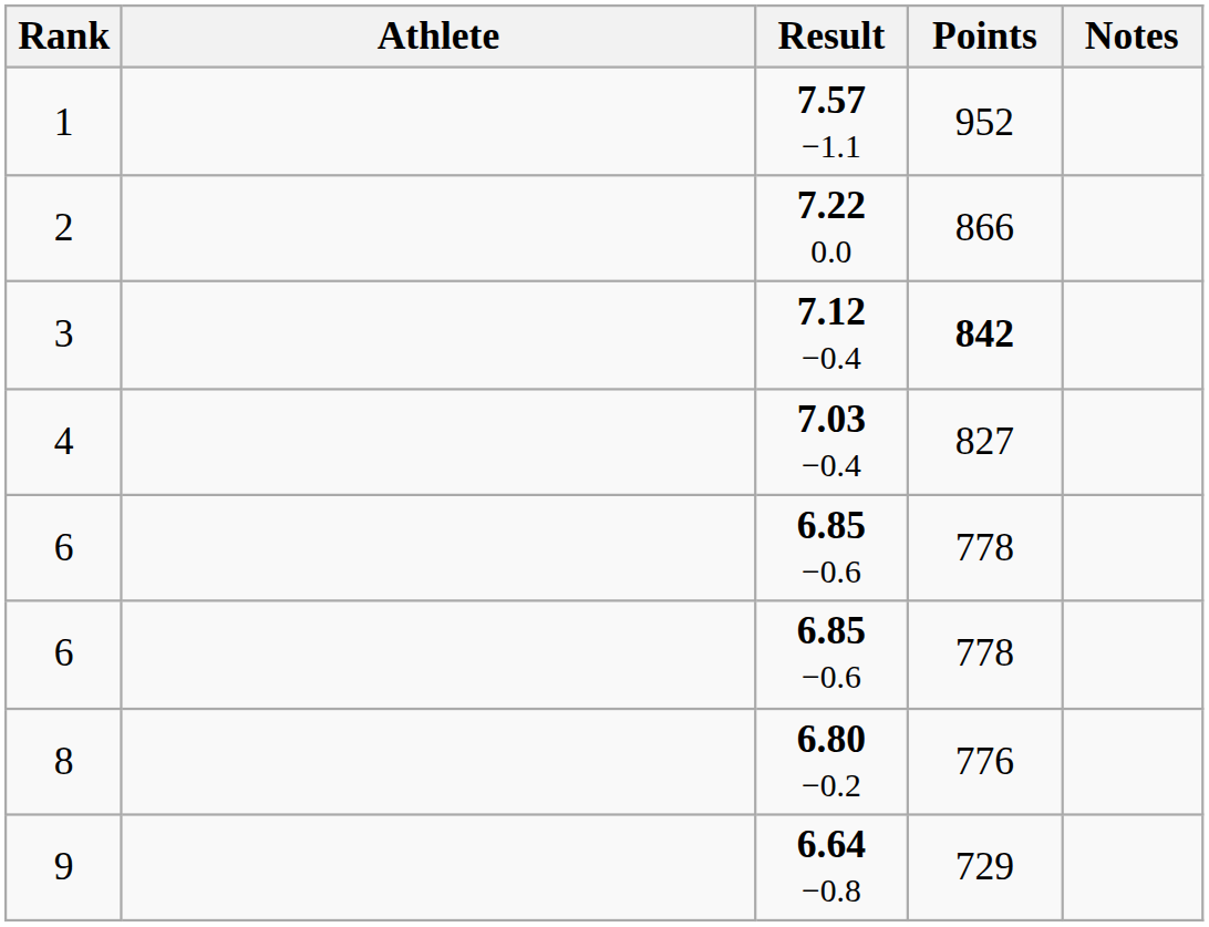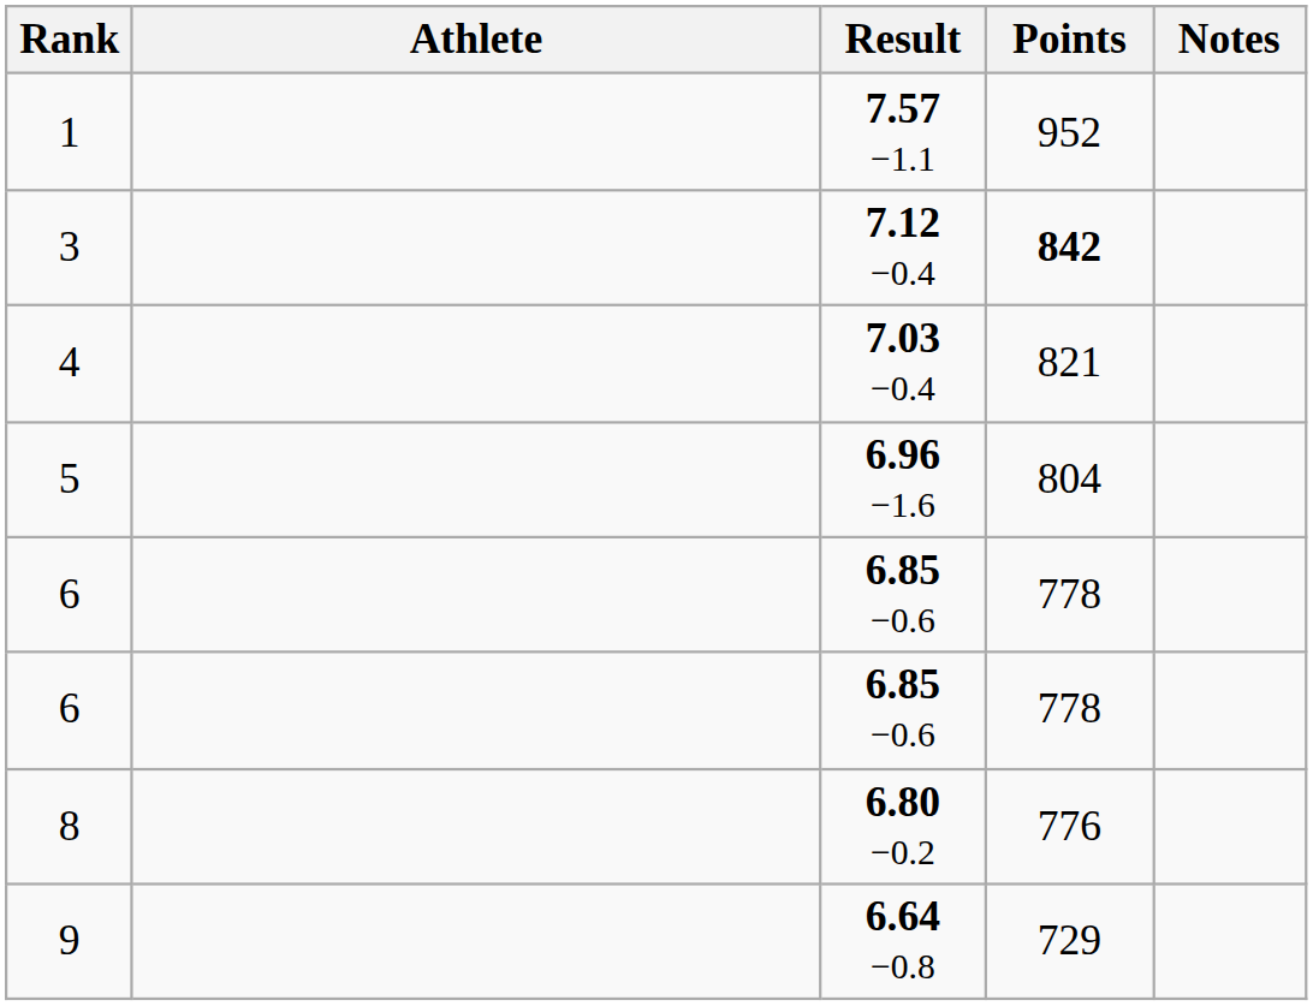- row: 2 | 7.22 0.0 | 866
4 | Points: 827 -> 821
+ row: 5 | 6.96 −1.6 | 804
